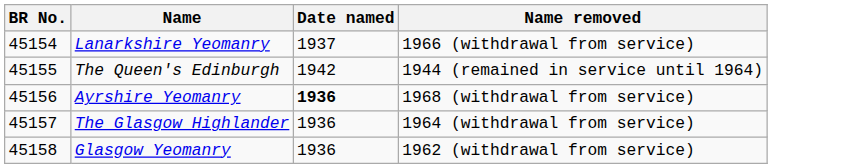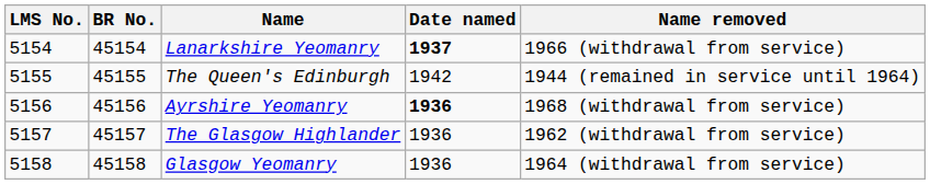+ column: LMS No. | 5154 | 5155 | 5156 | 5157 | 5158
Lanarkshire Yeomanry | Date named: normal -> bold
The Glasgow Highlander | Name removed: 1964 (withdrawal from service) -> 1962 (withdrawal from service)
Glasgow Yeomanry | Name removed: 1962 (withdrawal from service) -> 1964 (withdrawal from service)
